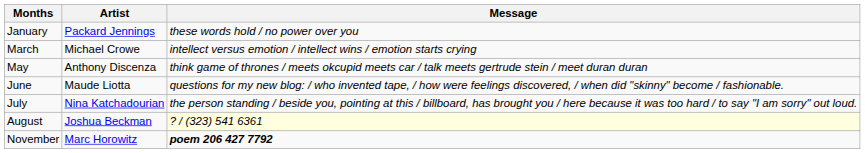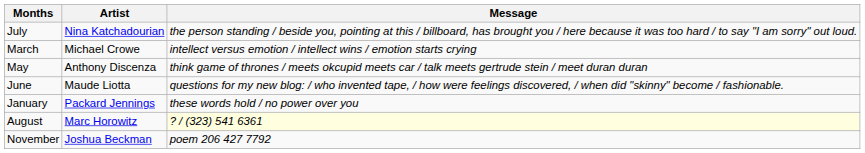rows swapped: January <-> July
August | Artist: Joshua Beckman -> Marc Horowitz
November | Artist: Marc Horowitz -> Joshua Beckman
November | Message: bold -> normal
